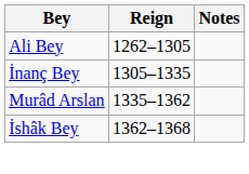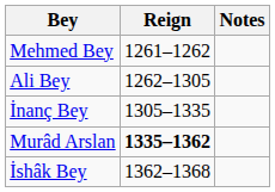+ row: Mehmed Bey | 1261–1262
Murâd Arslan | Reign: normal -> bold
